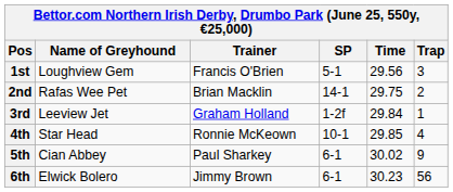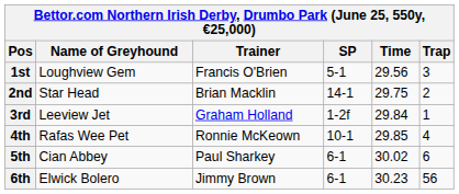2nd | Name of Greyhound: Rafas Wee Pet -> Star Head
4th | Name of Greyhound: Star Head -> Rafas Wee Pet
5th | Trap: 9 -> 6
